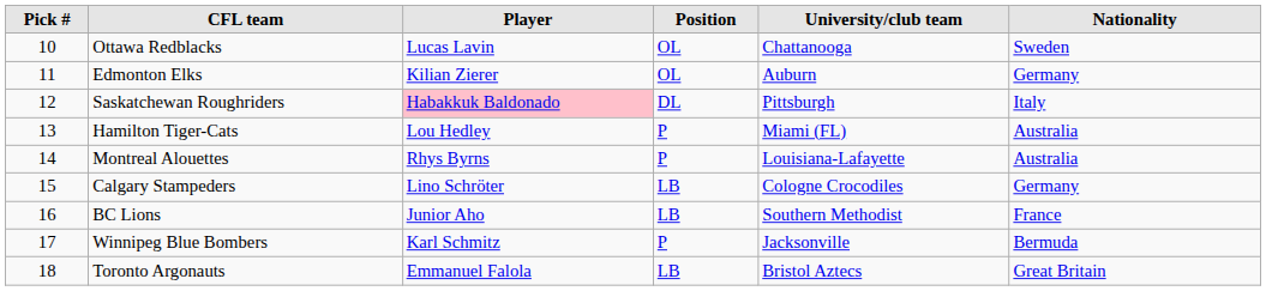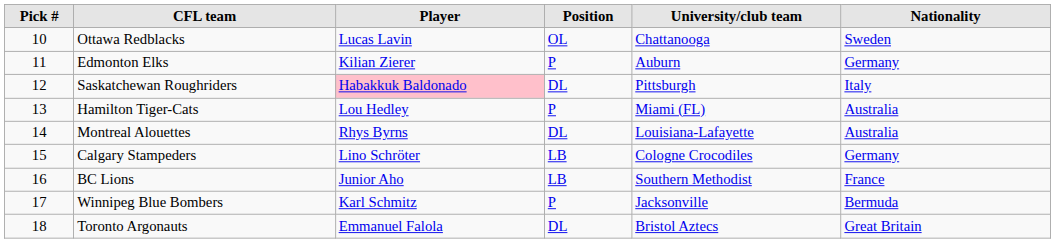Edmonton Elks | Position: OL -> P
Montreal Alouettes | Position: P -> DL
Toronto Argonauts | Position: LB -> DL
